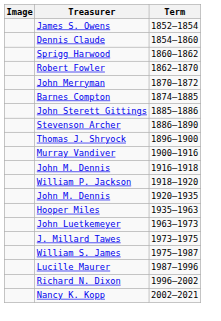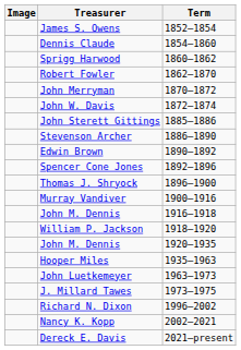+ row: John W. Davis | 1872–1874
- row: Barnes Compton | 1874–1885
+ row: Edwin Brown | 1890–1892
+ row: Spencer Cone Jones | 1892–1896
- row: William S. James | 1975–1987
- row: Lucille Maurer | 1987–1996
+ row: Dereck E. Davis | 2021–present
